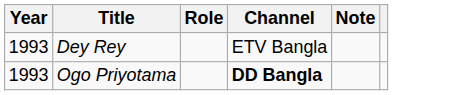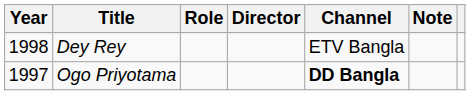+ column: Director
Dey Rey | Year: 1993 -> 1998
Ogo Priyotama | Year: 1993 -> 1997
